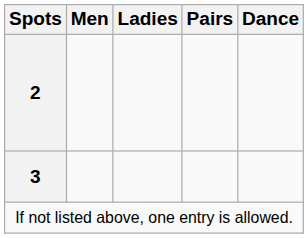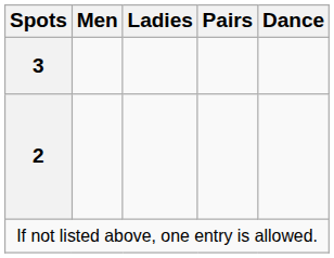rows swapped: 3 <-> 2
